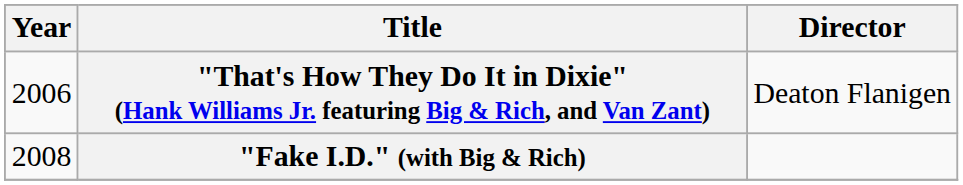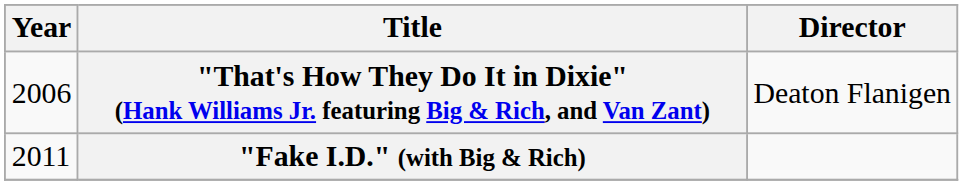"Fake I.D." (with Big & Rich) | Year: 2008 -> 2011
